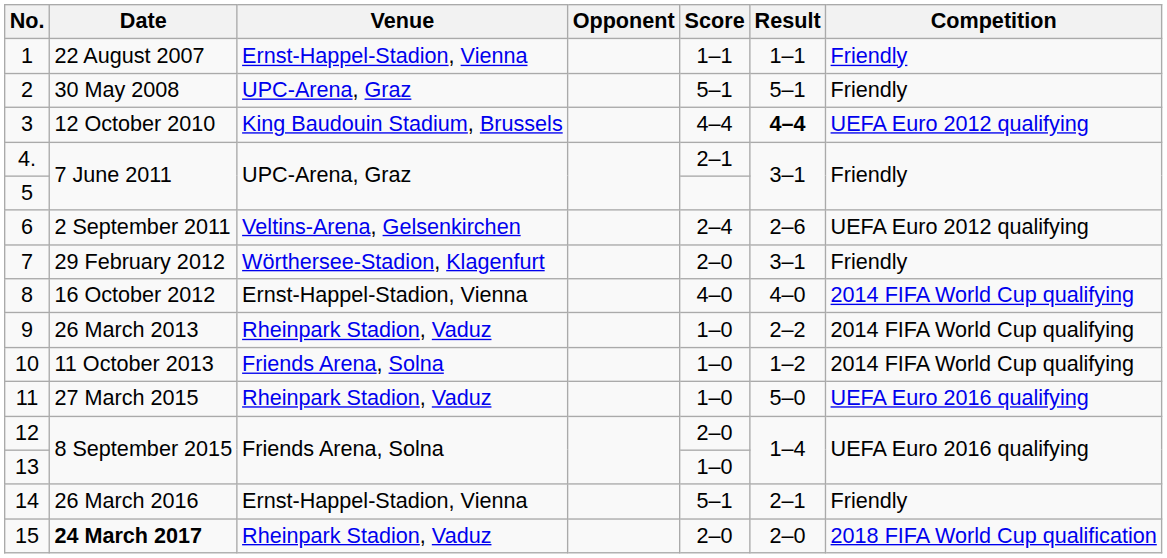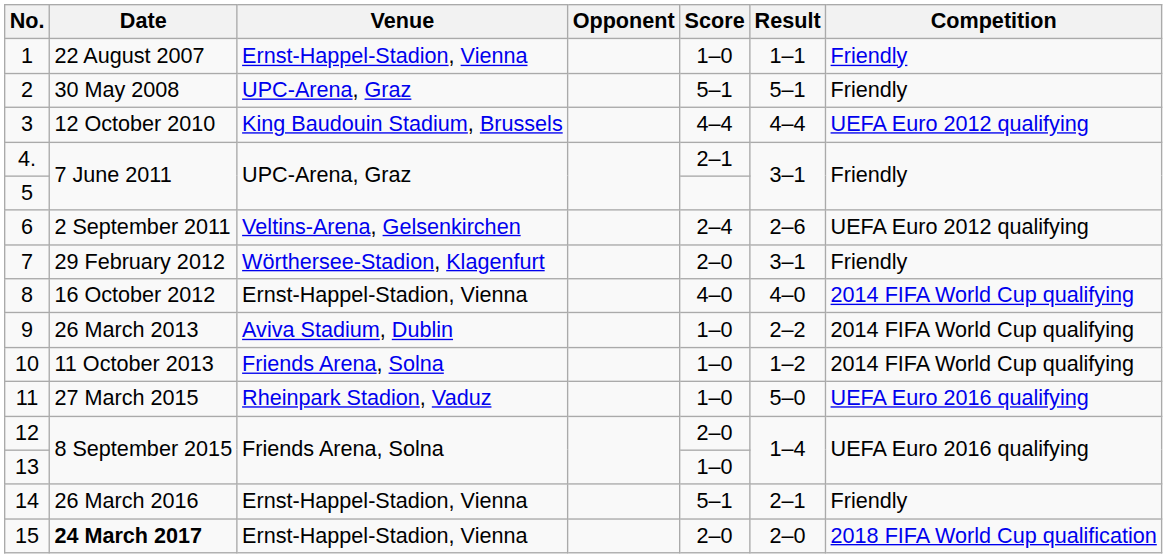1 | Score: 1–1 -> 1–0
3 | Result: bold -> normal
9 | Venue: Rheinpark Stadion, Vaduz -> Aviva Stadium, Dublin
15 | Venue: Rheinpark Stadion, Vaduz -> Ernst-Happel-Stadion, Vienna
